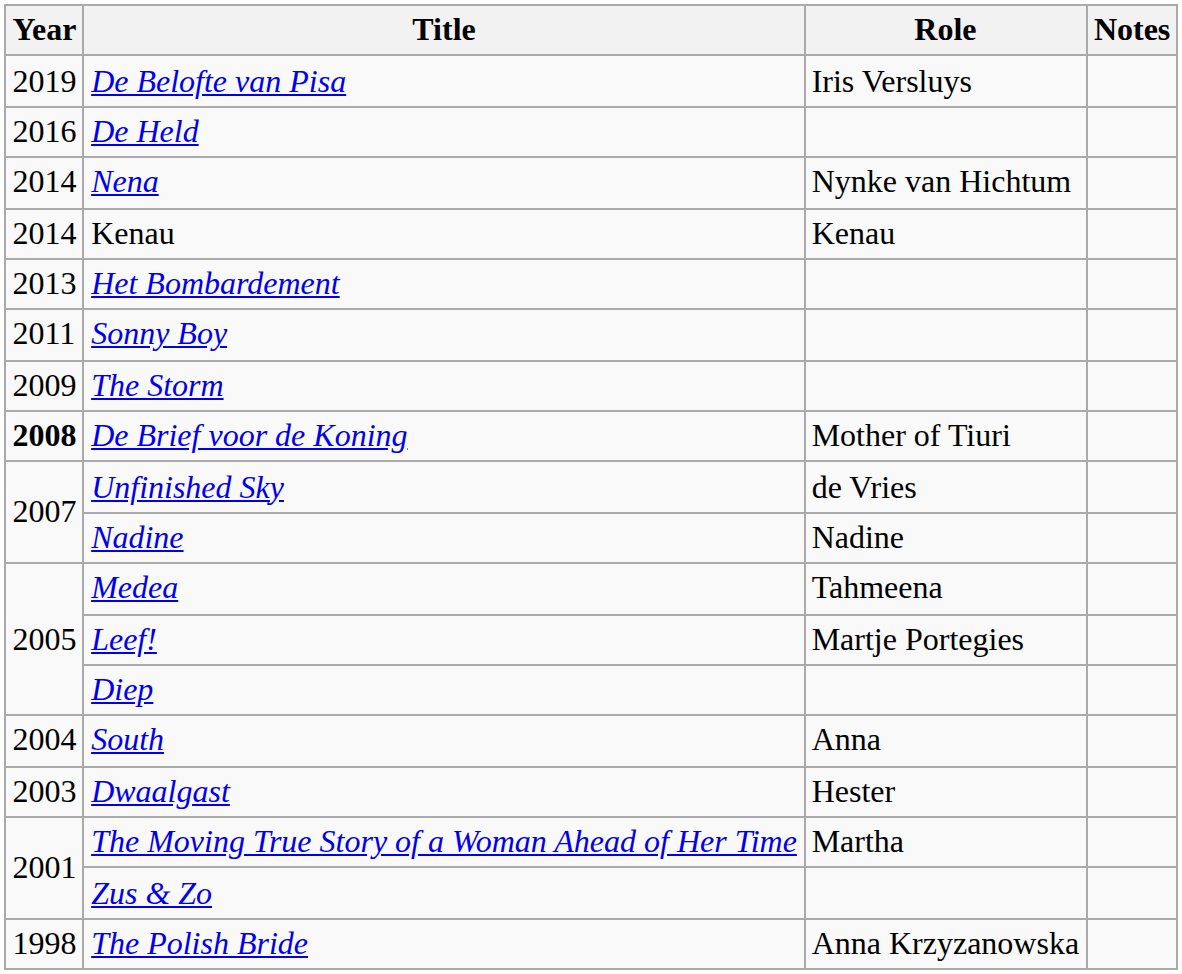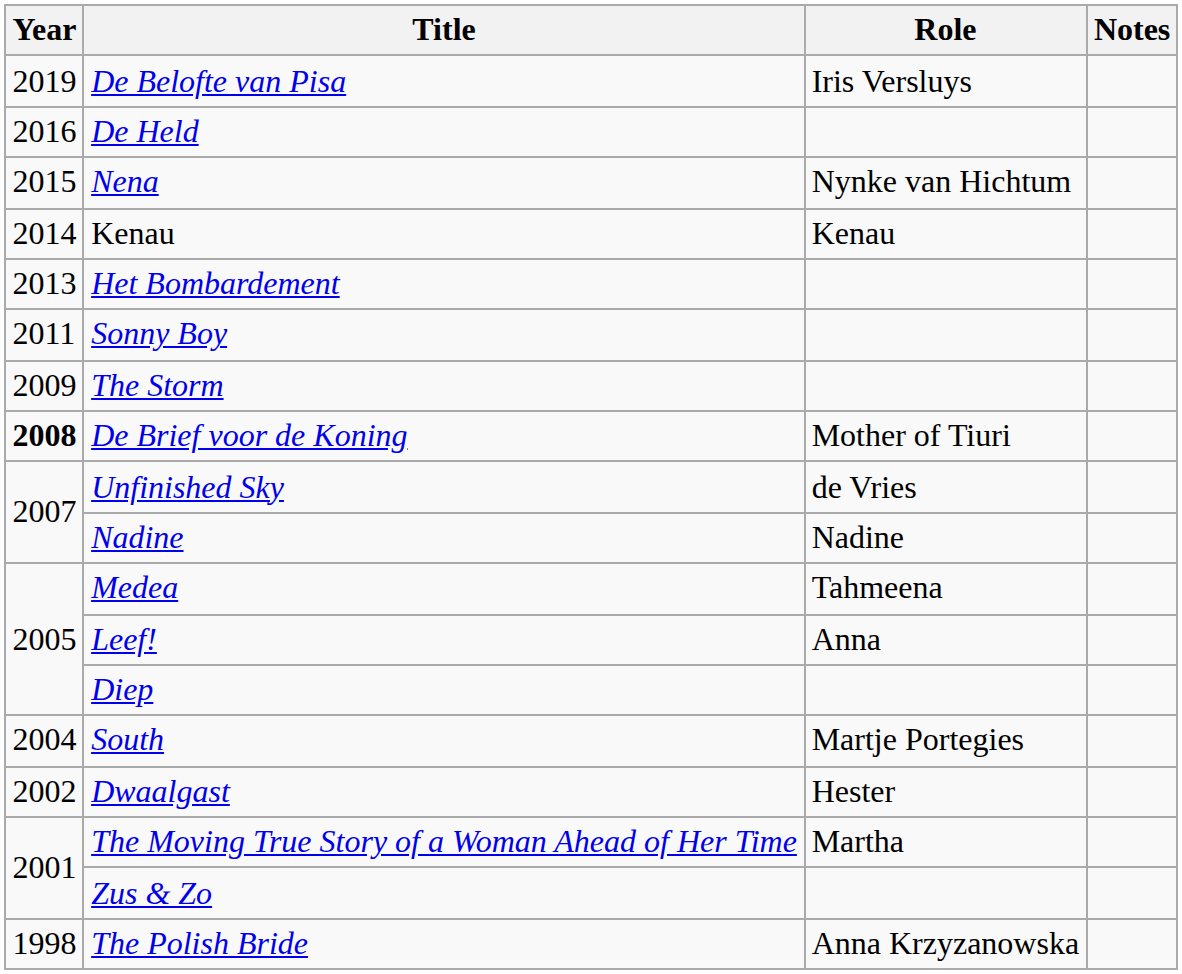Nena | Year: 2014 -> 2015
Leef! | Role: Martje Portegies -> Anna
South | Role: Anna -> Martje Portegies
Dwaalgast | Year: 2003 -> 2002
